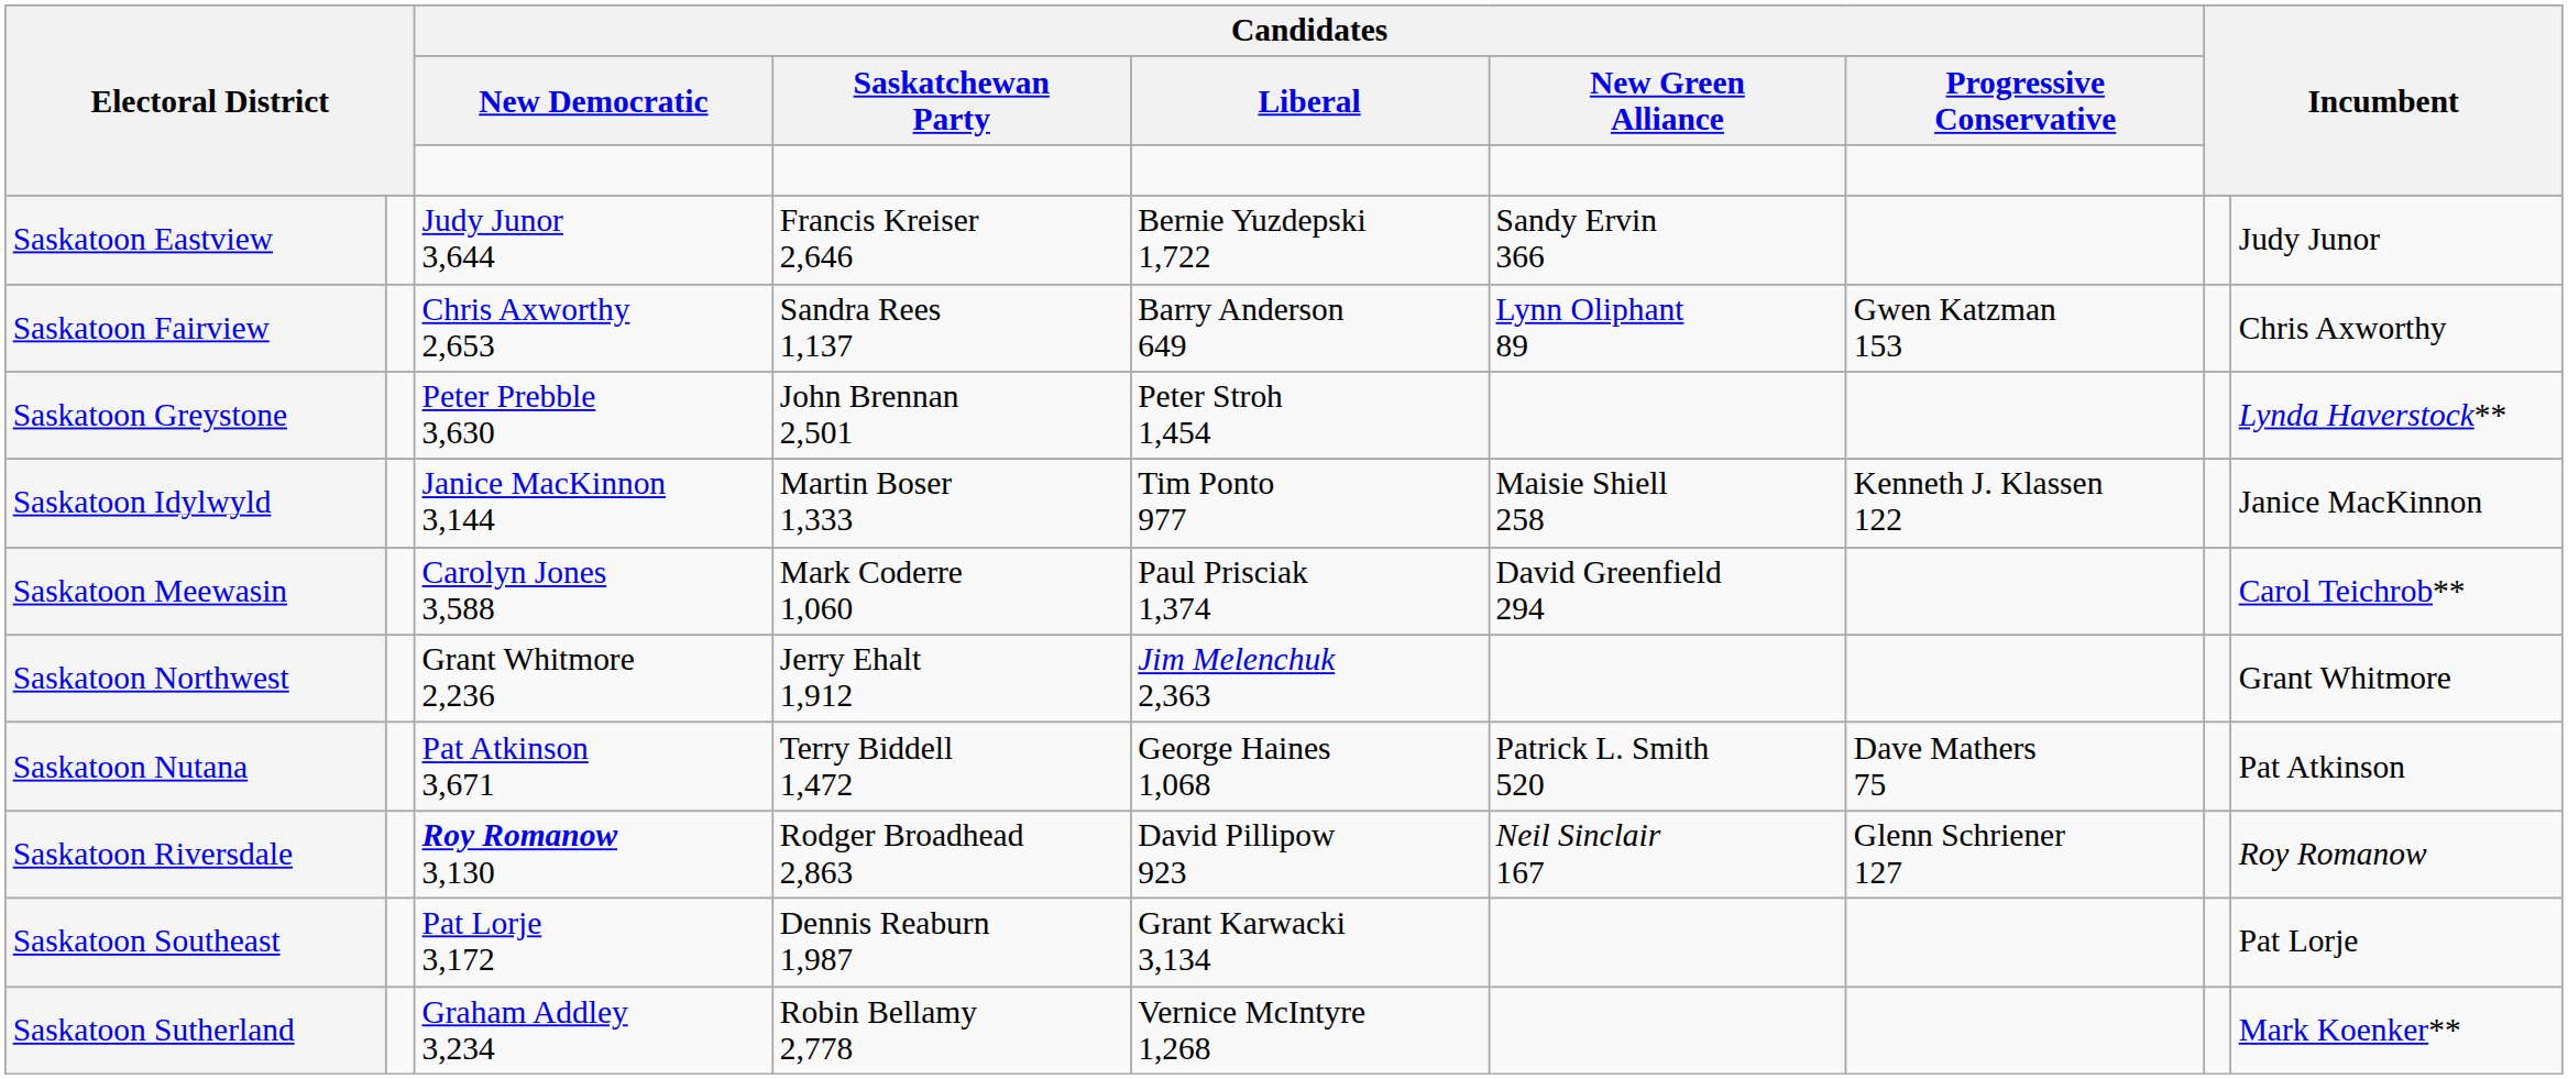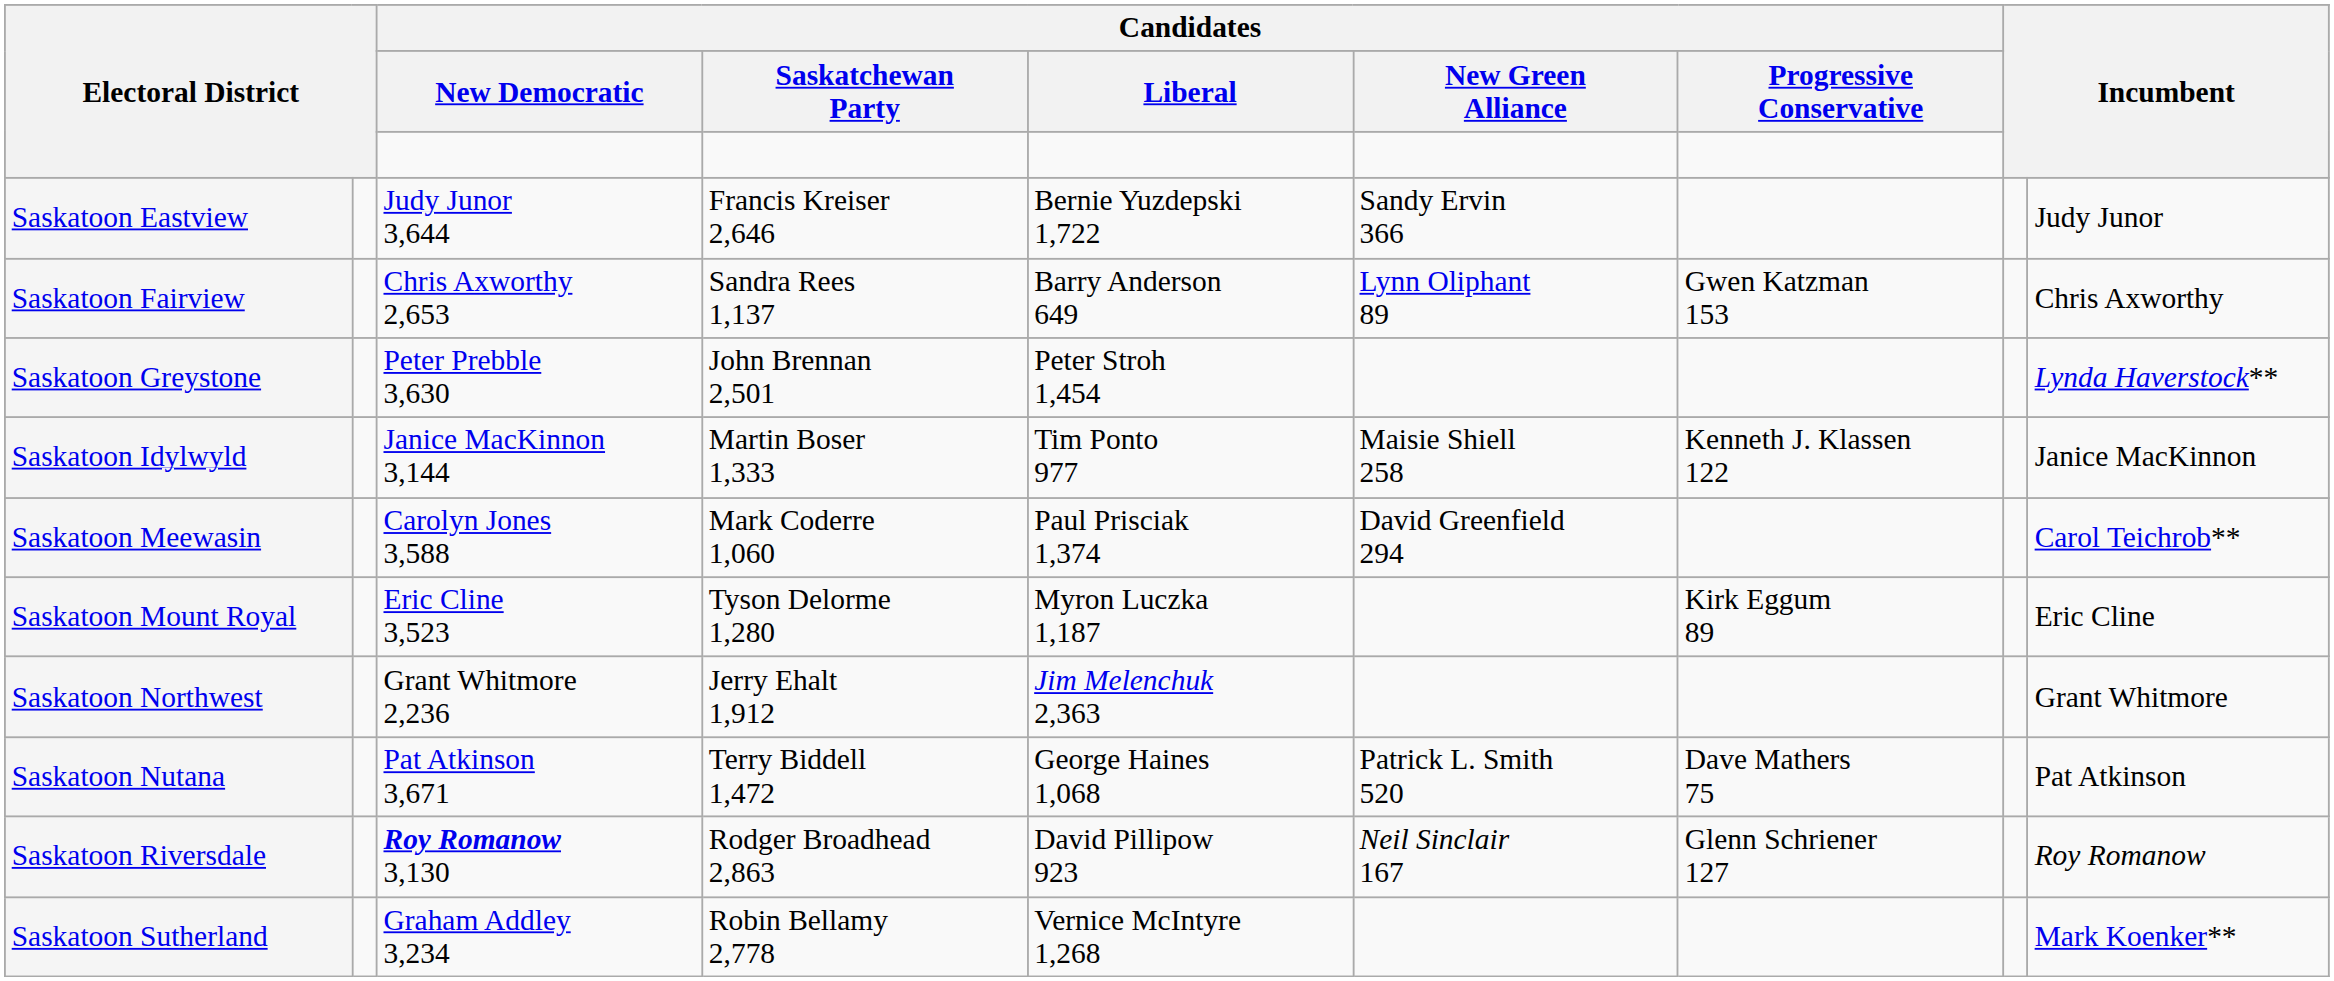+ row: Saskatoon Mount Royal | Eric Cline 3,523 | Tyson Delorme 1,280 | Myron Luczka 1,187 | Kirk Eggum 89 | Eric Cline
- row: Saskatoon Southeast | Pat Lorje 3,172 | Dennis Reaburn 1,987 | Grant Karwacki 3,134 | Pat Lorje
